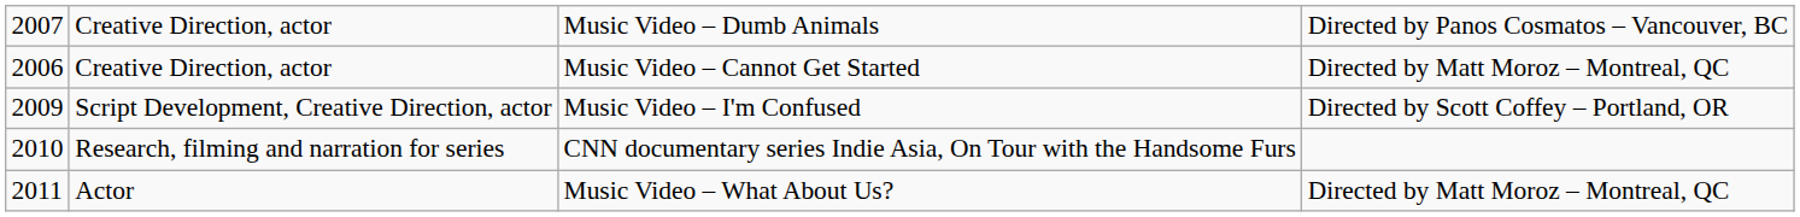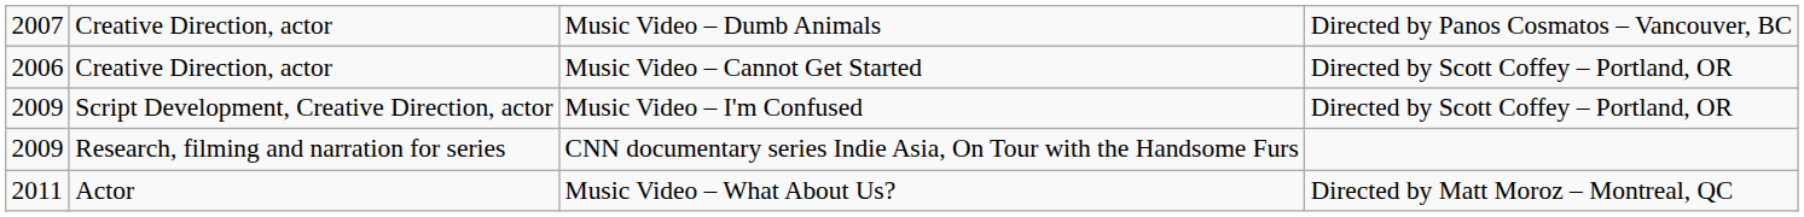Creative Direction, actor / Music Video – Cannot Get Started | column 4: Directed by Matt Moroz – Montreal, QC -> Directed by Scott Coffey – Portland, OR
Research, filming and narration for series | column 1: 2010 -> 2009
